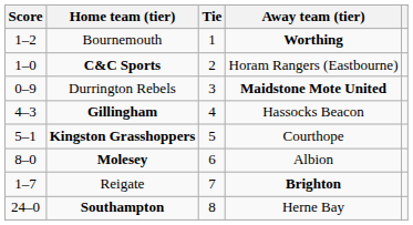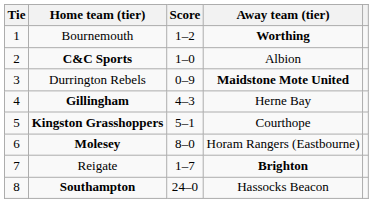columns swapped: Tie <-> Score
C&C Sports | Away team (tier): Horam Rangers (Eastbourne) -> Albion
Gillingham | Away team (tier): Hassocks Beacon -> Herne Bay
Molesey | Away team (tier): Albion -> Horam Rangers (Eastbourne)
Southampton | Away team (tier): Herne Bay -> Hassocks Beacon
